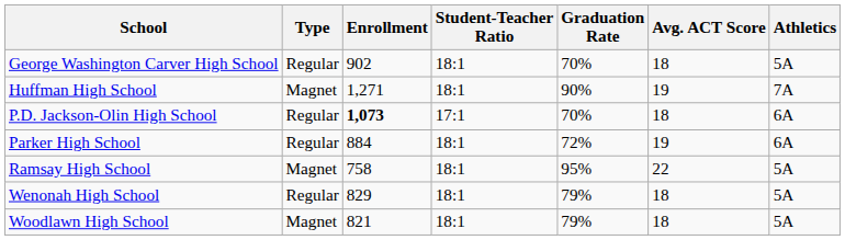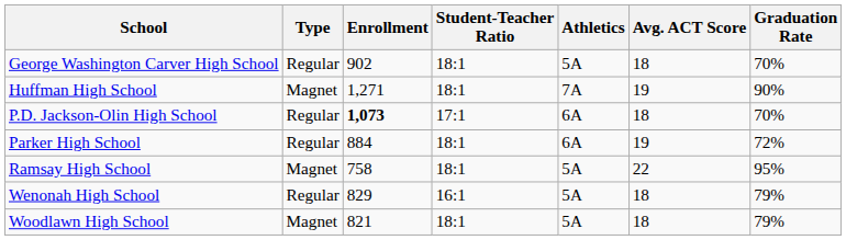columns swapped: Graduation Rate <-> Athletics
Wenonah High School | Student-Teacher Ratio: 18:1 -> 16:1
